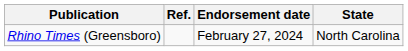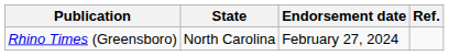columns swapped: State <-> Ref.
